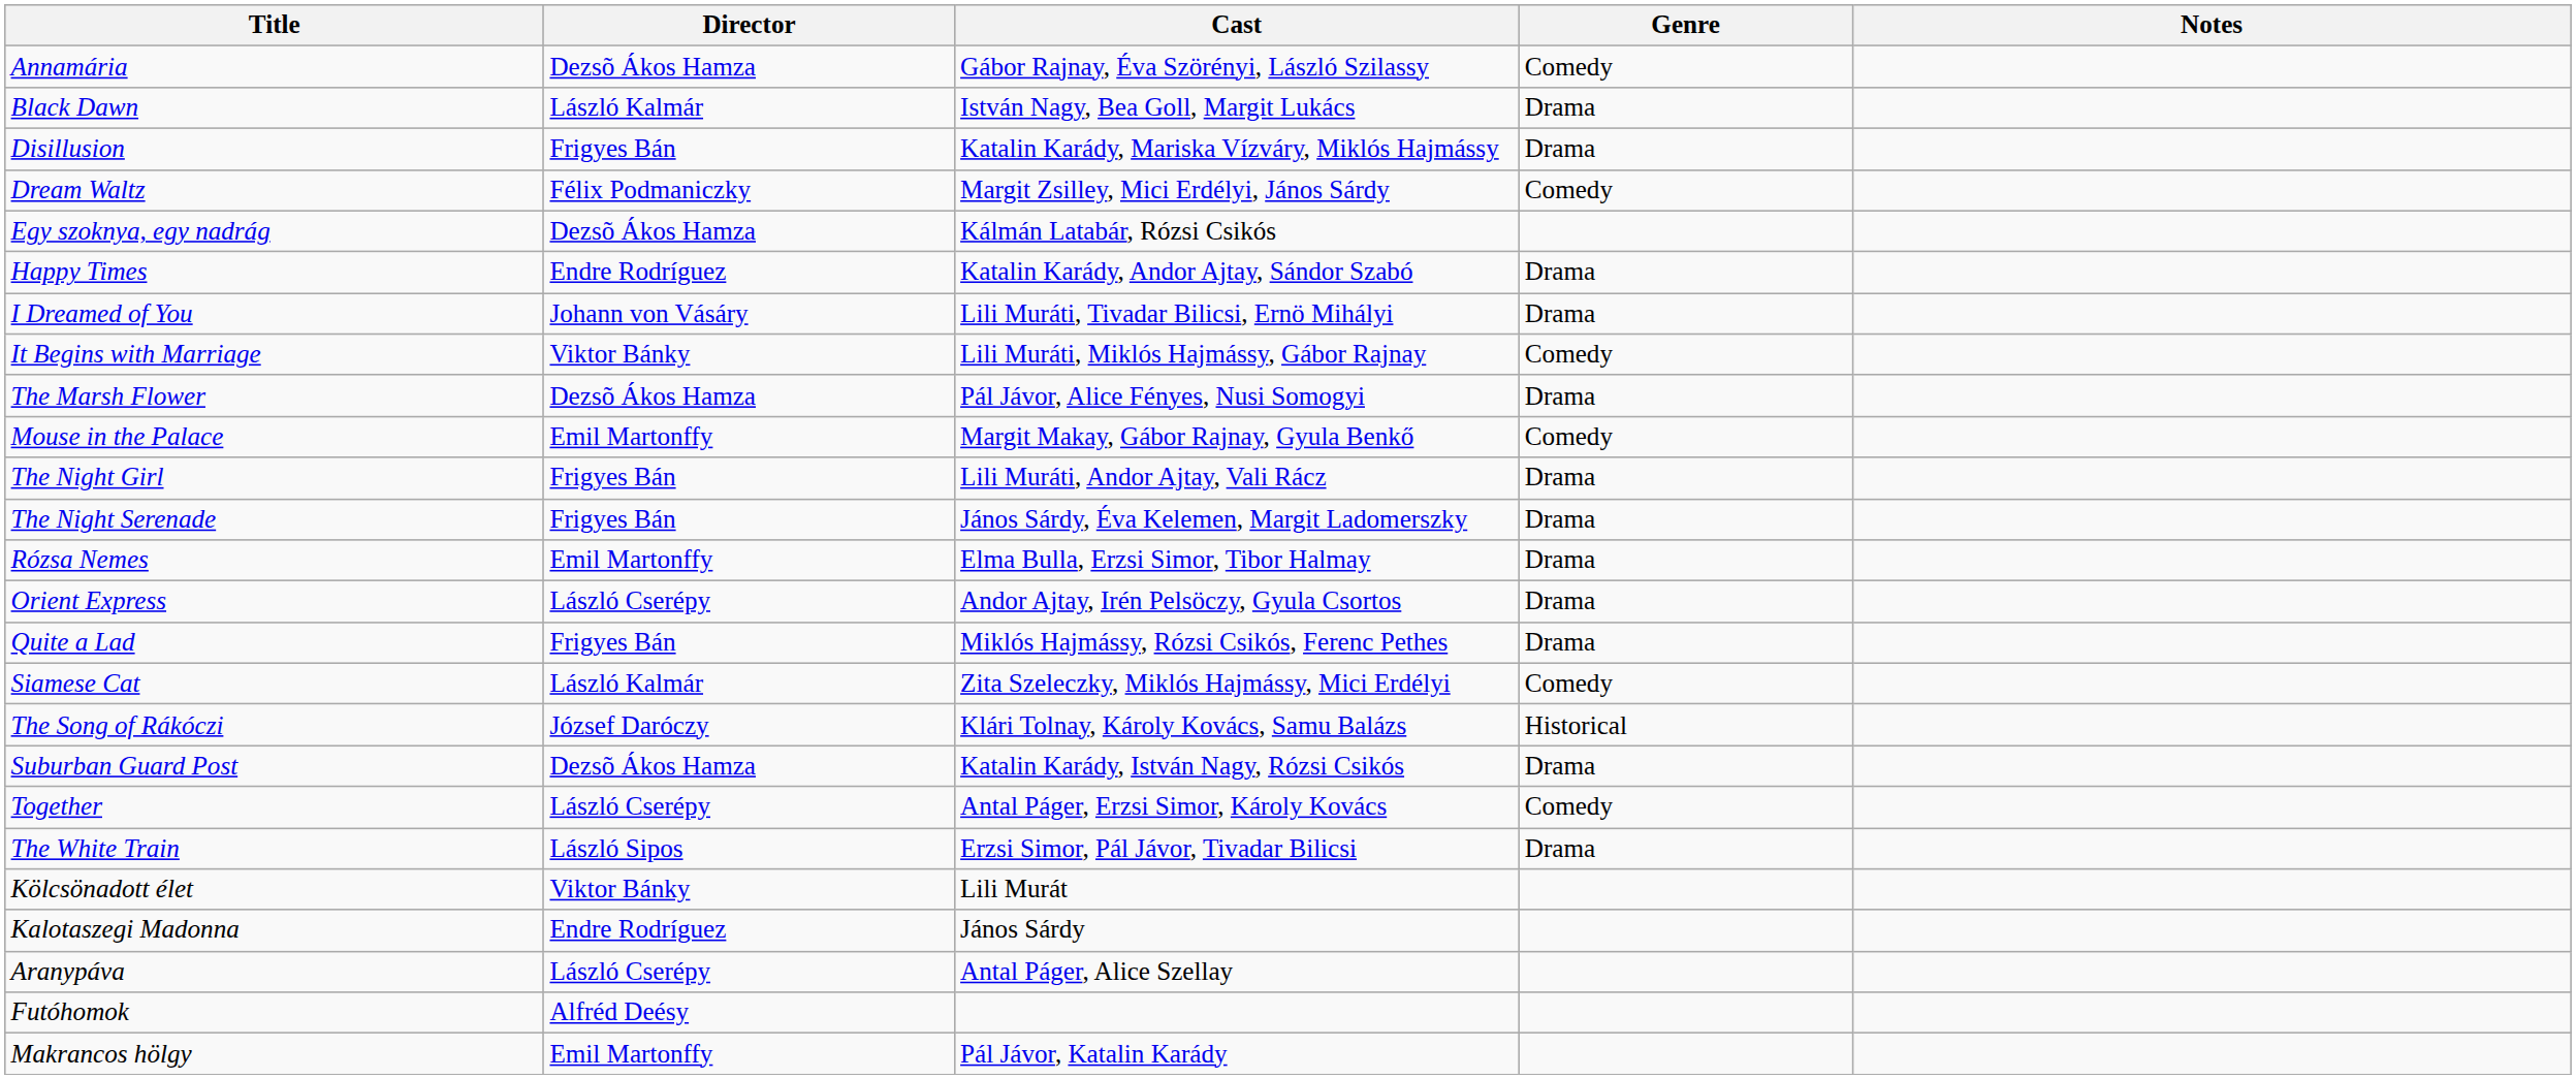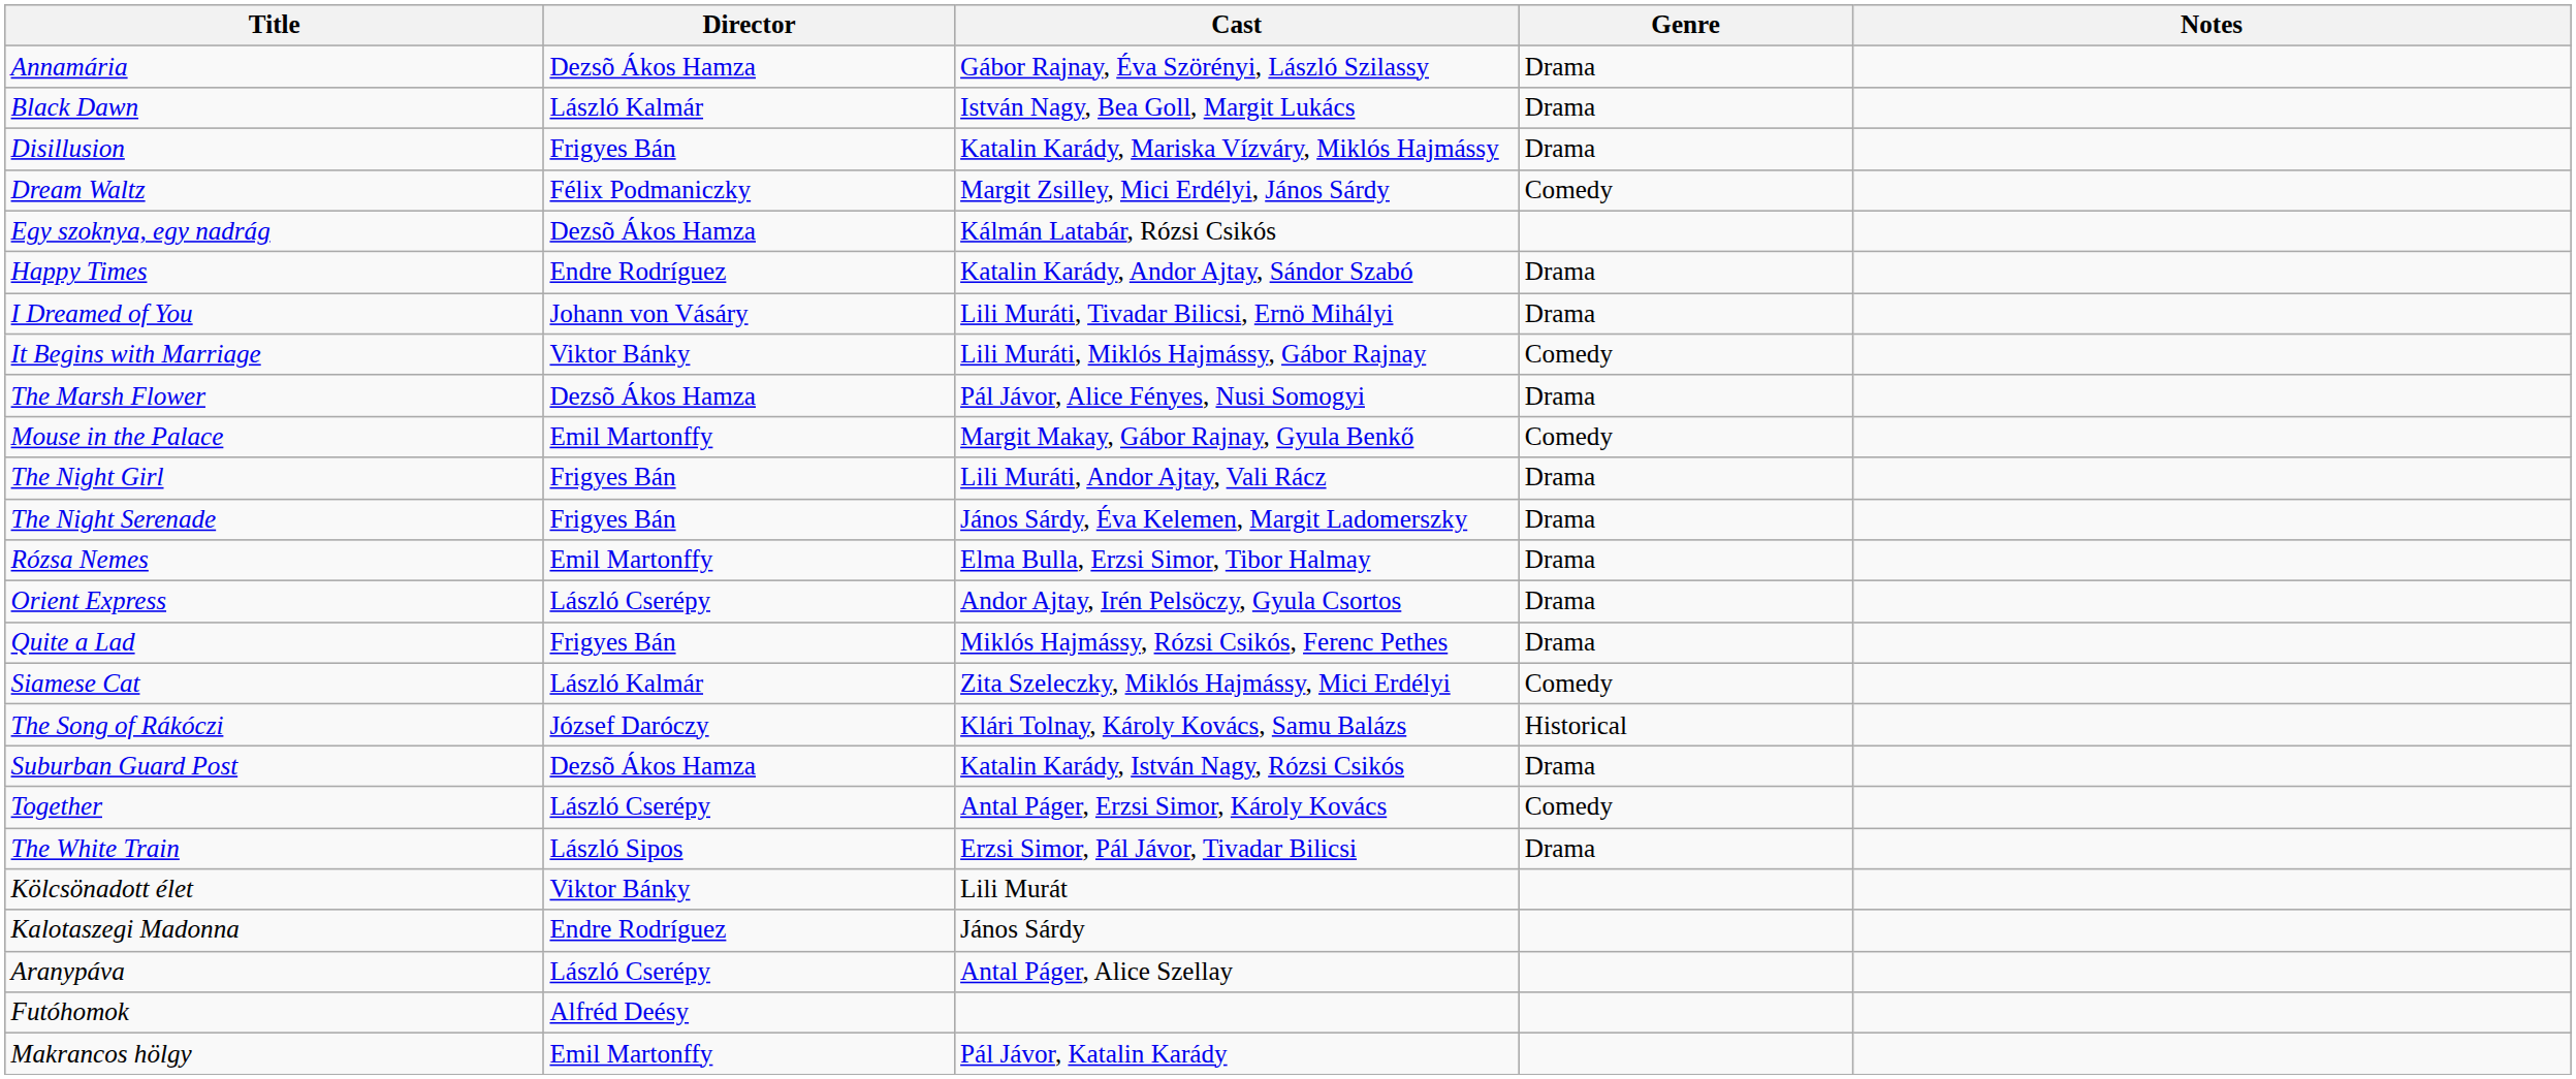Annamária | Genre: Comedy -> Drama
